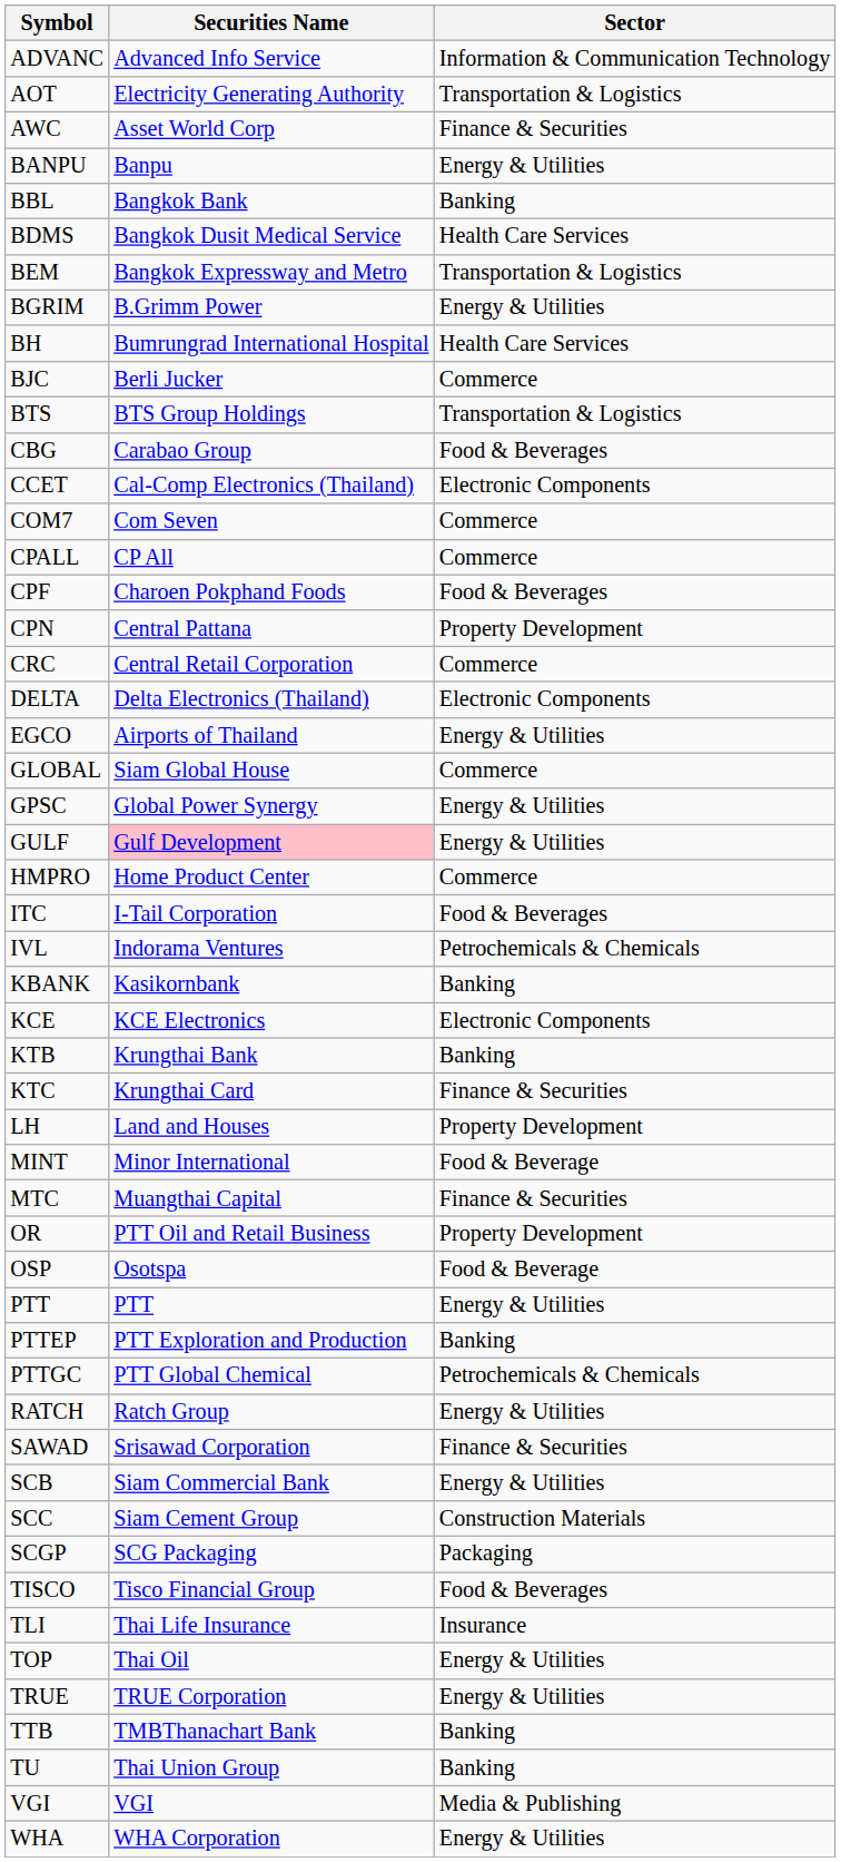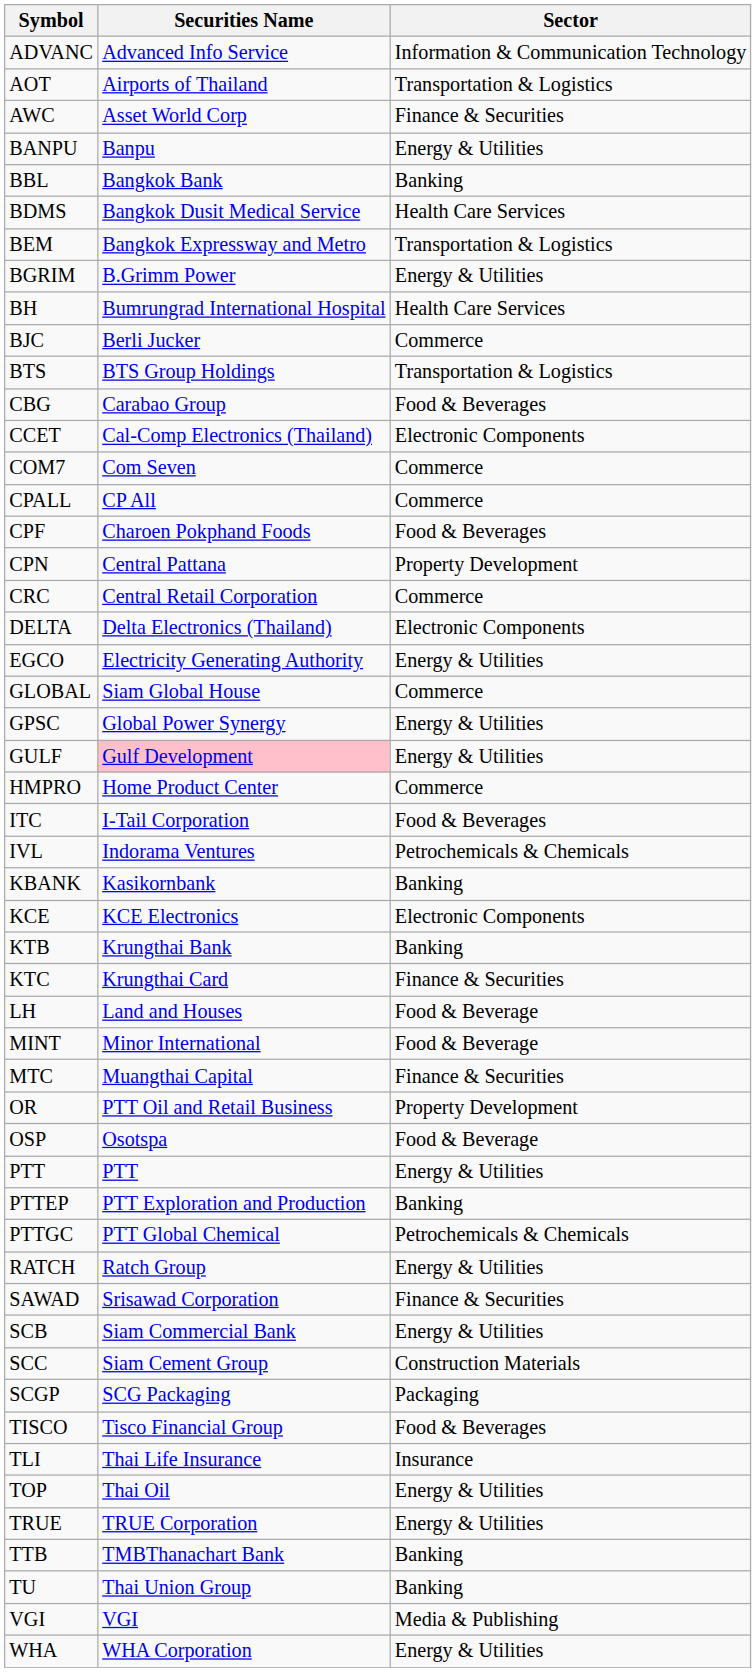AOT | Securities Name: Electricity Generating Authority -> Airports of Thailand
EGCO | Securities Name: Airports of Thailand -> Electricity Generating Authority
LH | Sector: Property Development -> Food & Beverage
